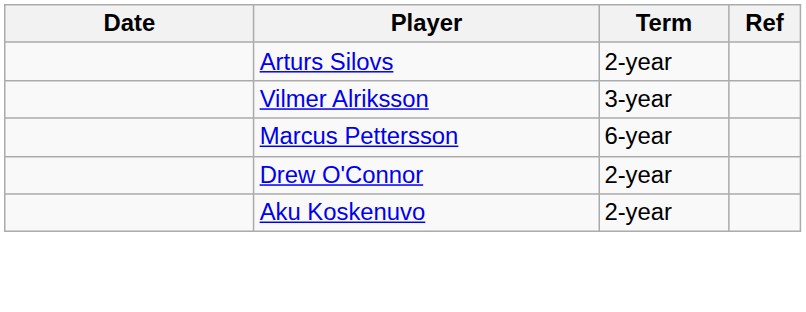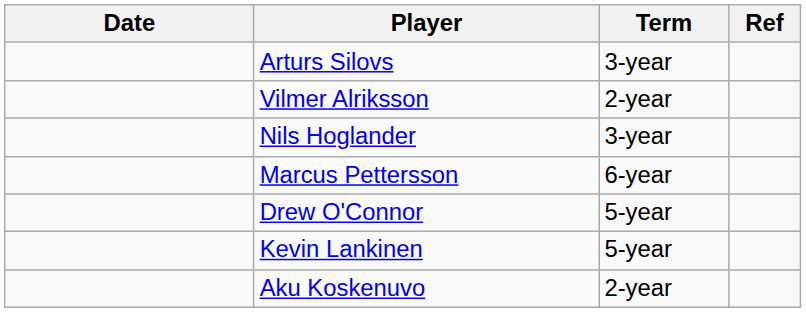Arturs Silovs | Term: 2-year -> 3-year
Vilmer Alriksson | Term: 3-year -> 2-year
+ row: Nils Hoglander | 3-year
Drew O'Connor | Term: 2-year -> 5-year
+ row: Kevin Lankinen | 5-year
